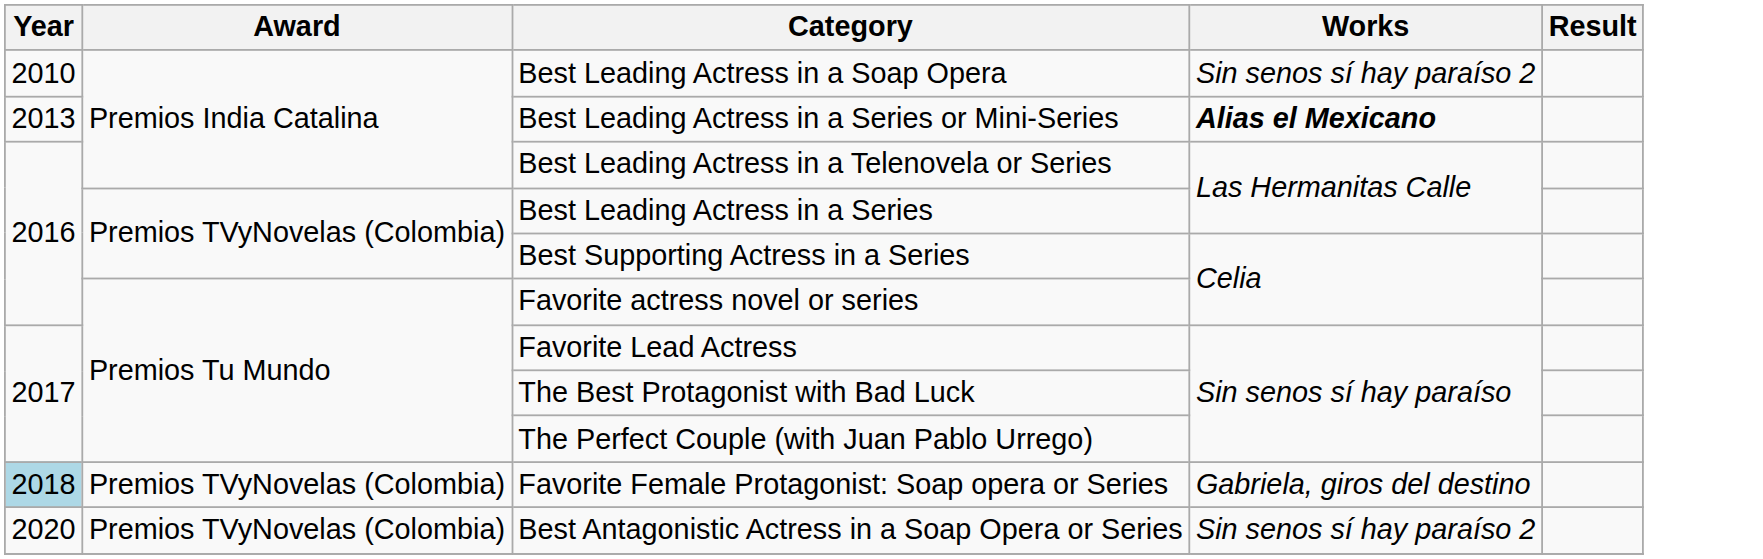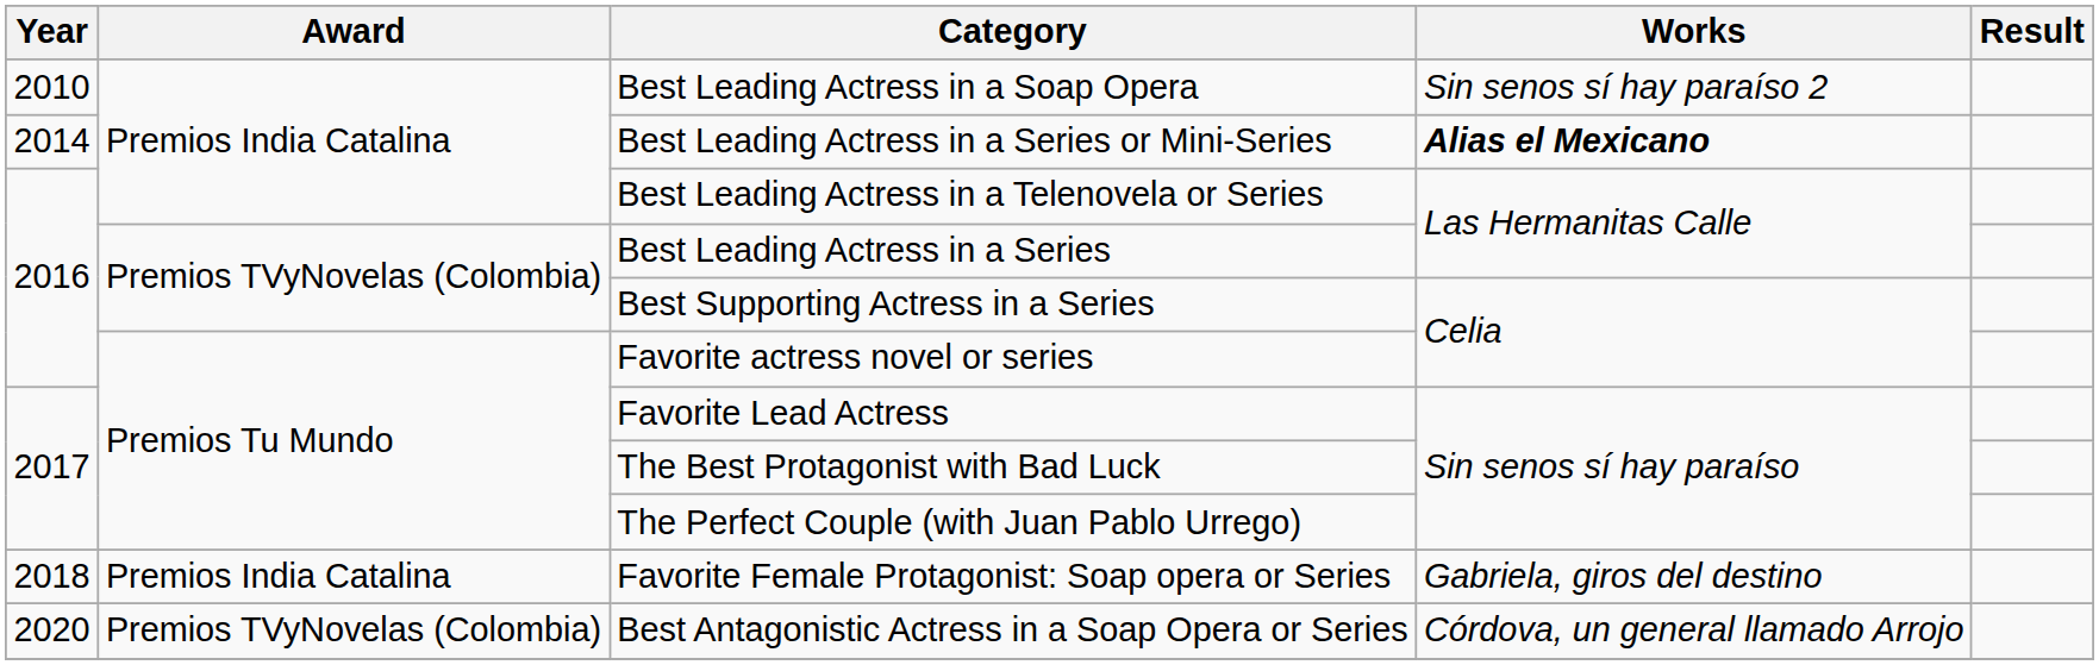Best Leading Actress in a Series or Mini-Series | Year: 2013 -> 2014
Favorite Female Protagonist: Soap opera or Series | Year: lightblue background -> no background
Favorite Female Protagonist: Soap opera or Series | Award: Premios TVyNovelas (Colombia) -> Premios India Catalina
Best Antagonistic Actress in a Soap Opera or Series | Works: Sin senos sí hay paraíso 2 -> Córdova, un general llamado Arrojo
